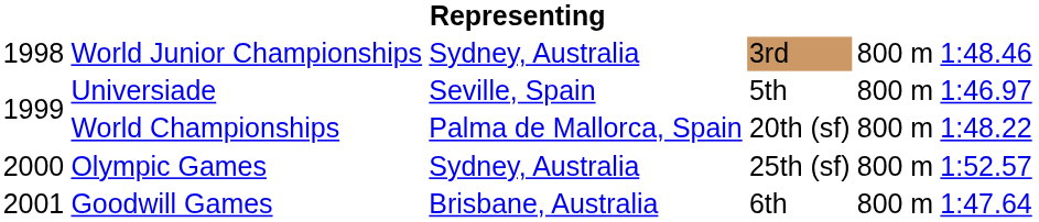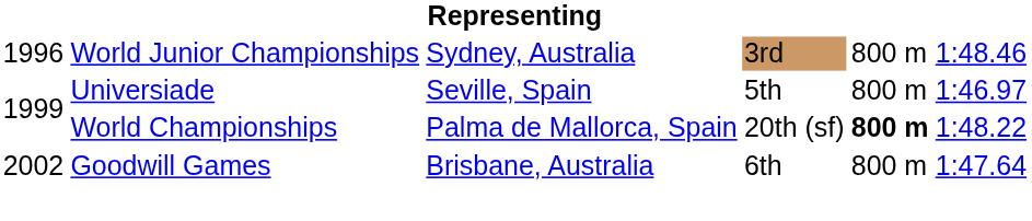World Junior Championships | column 1: 1998 -> 1996
World Championships | column 5: normal -> bold
- row: 2000 | Olympic Games | Sydney, Australia | 25th (sf) | 800 m | 1:52.57
Goodwill Games | column 1: 2001 -> 2002
